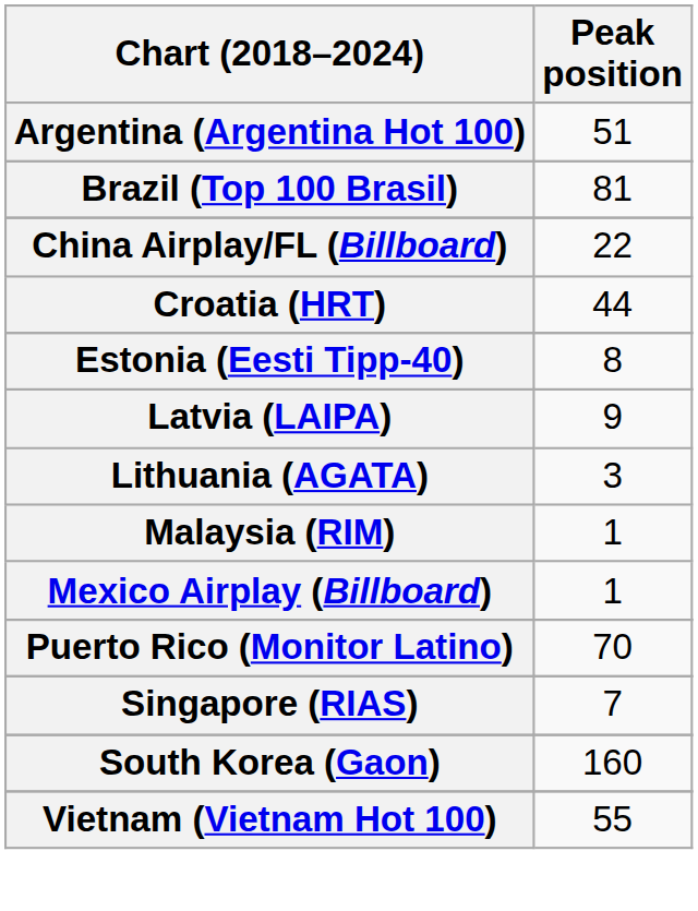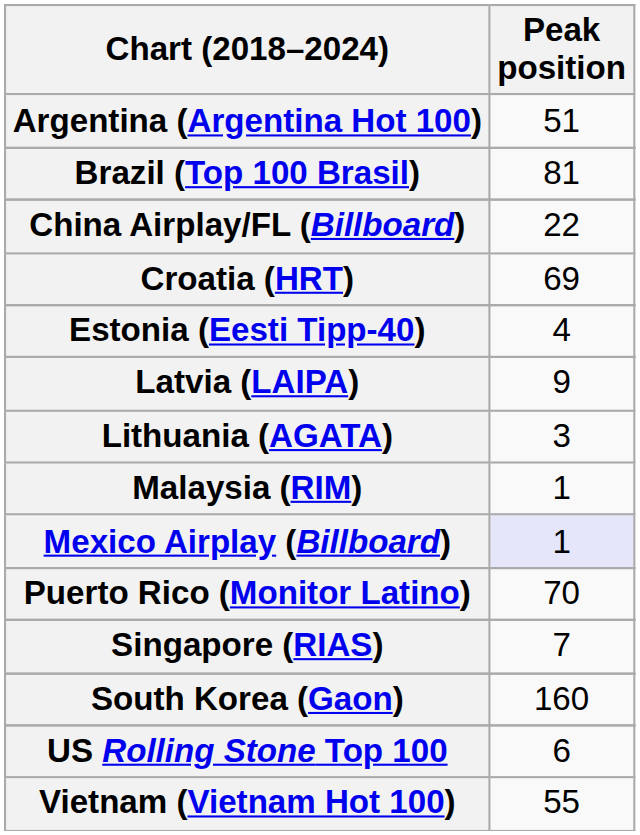Croatia (HRT) | Peak position: 44 -> 69
Estonia (Eesti Tipp-40) | Peak position: 8 -> 4
Mexico Airplay (Billboard) | Peak position: no background -> lavender background
+ row: US Rolling Stone Top 100 | 6
